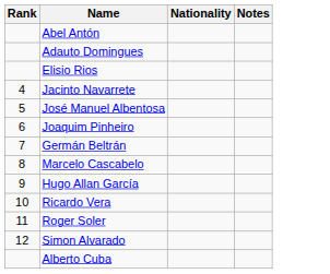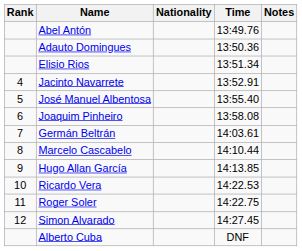+ column: Time | 13:49.76 | 13:50.36 | 13:51.34 | 13:52.91 | 13:55.40 | 13:58.08 | 14:03.61 | 14:10.44 | 14:13.85 | 14:22.53 | 14:22.75 | 14:27.45 | DNF
